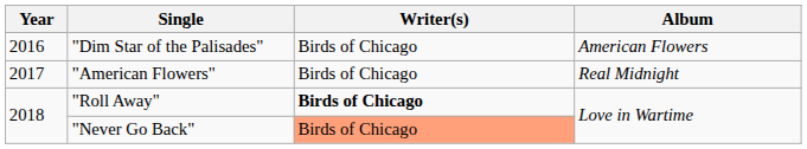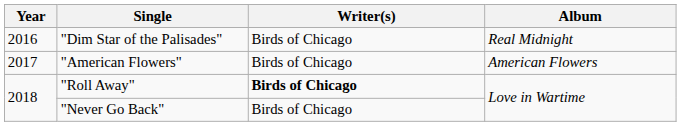"Dim Star of the Palisades" | Album: American Flowers -> Real Midnight
"American Flowers" | Album: Real Midnight -> American Flowers
"Never Go Back" | Writer(s): lightsalmon background -> no background
